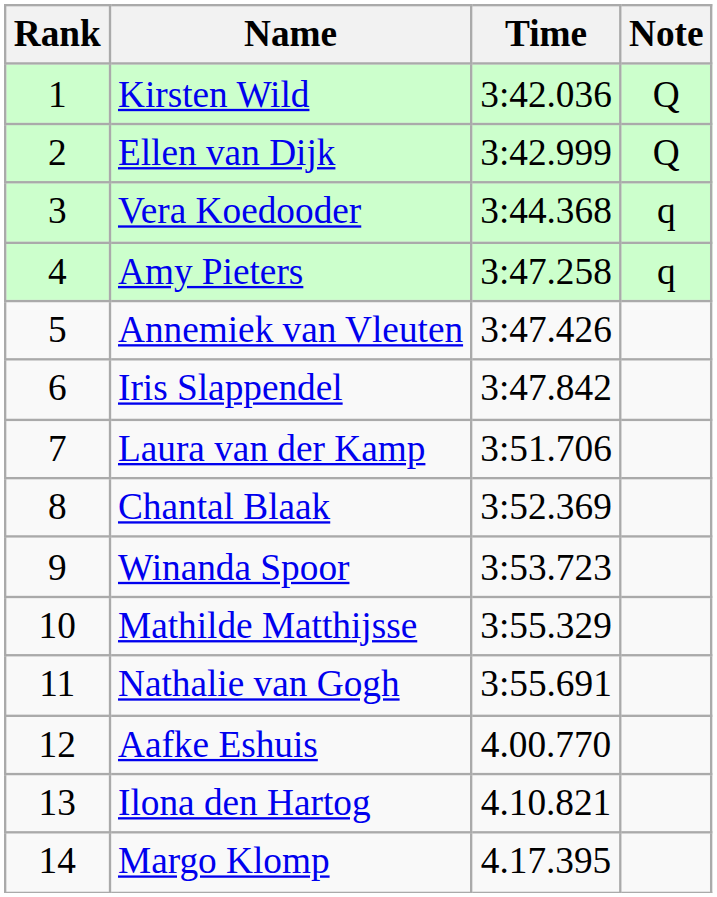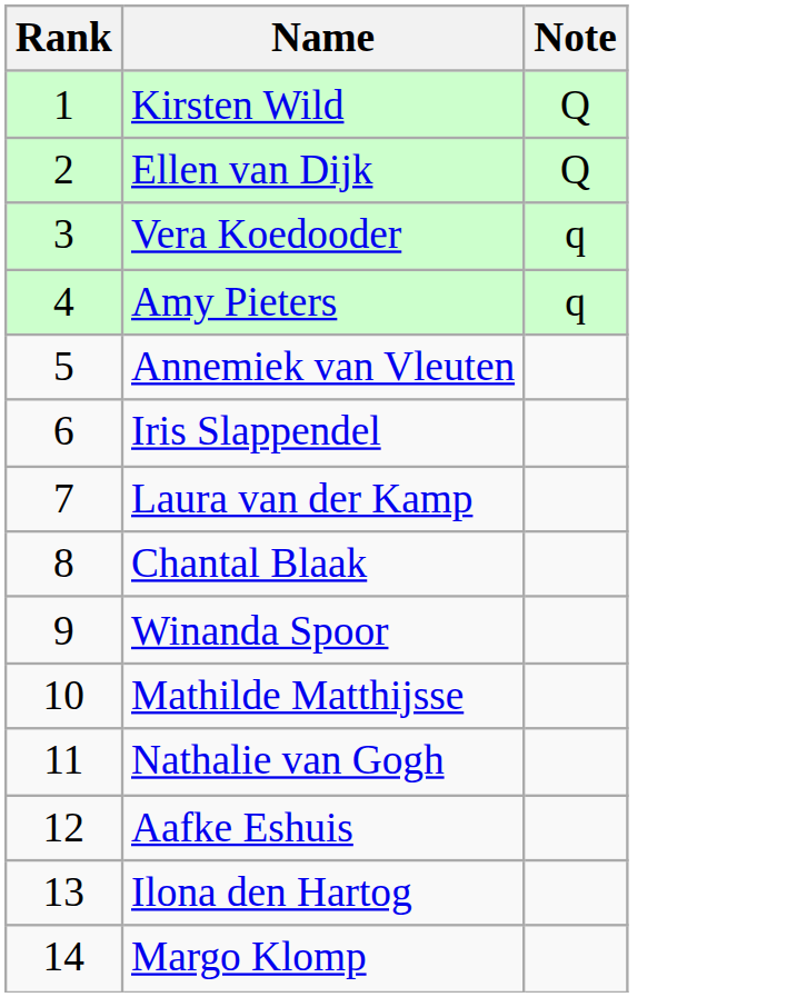- column: Time | 3:42.036 | 3:42.999 | 3:44.368 | 3:47.258 | 3:47.426 | 3:47.842 | 3:51.706 | 3:52.369 | 3:53.723 | 3:55.329 | 3:55.691 | 4.00.770 | 4.10.821 | 4.17.395
